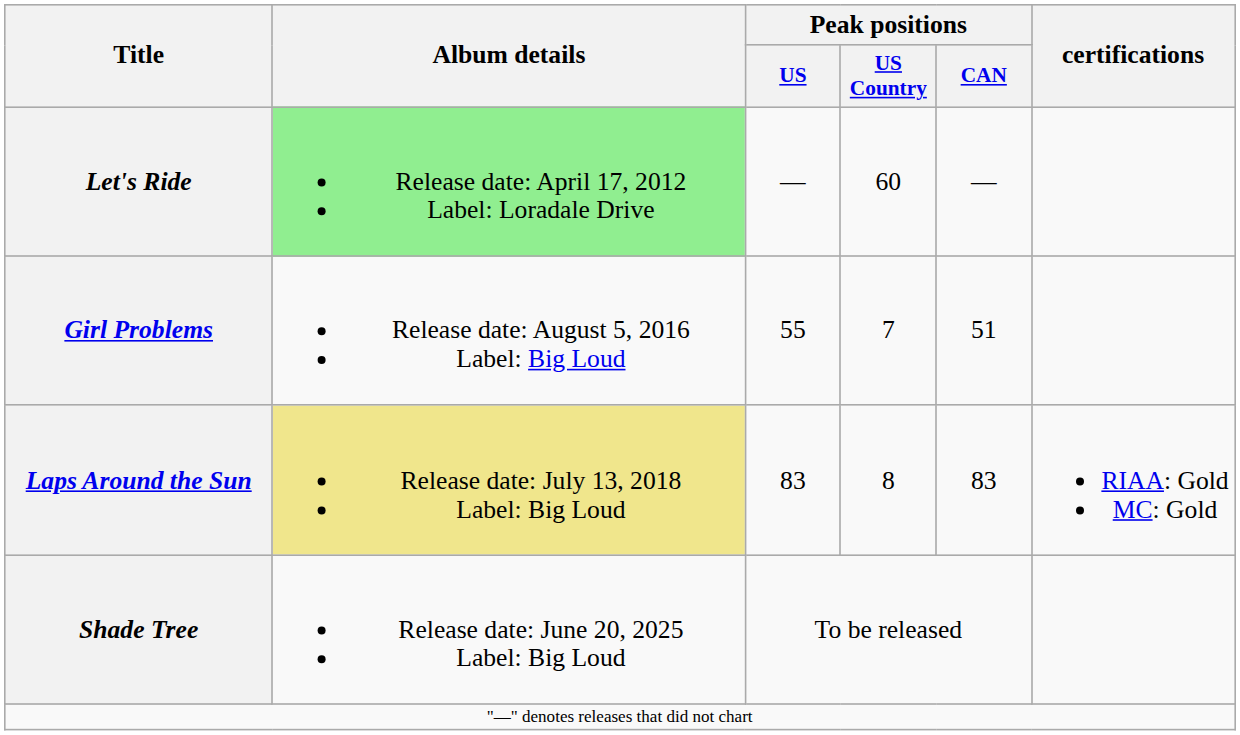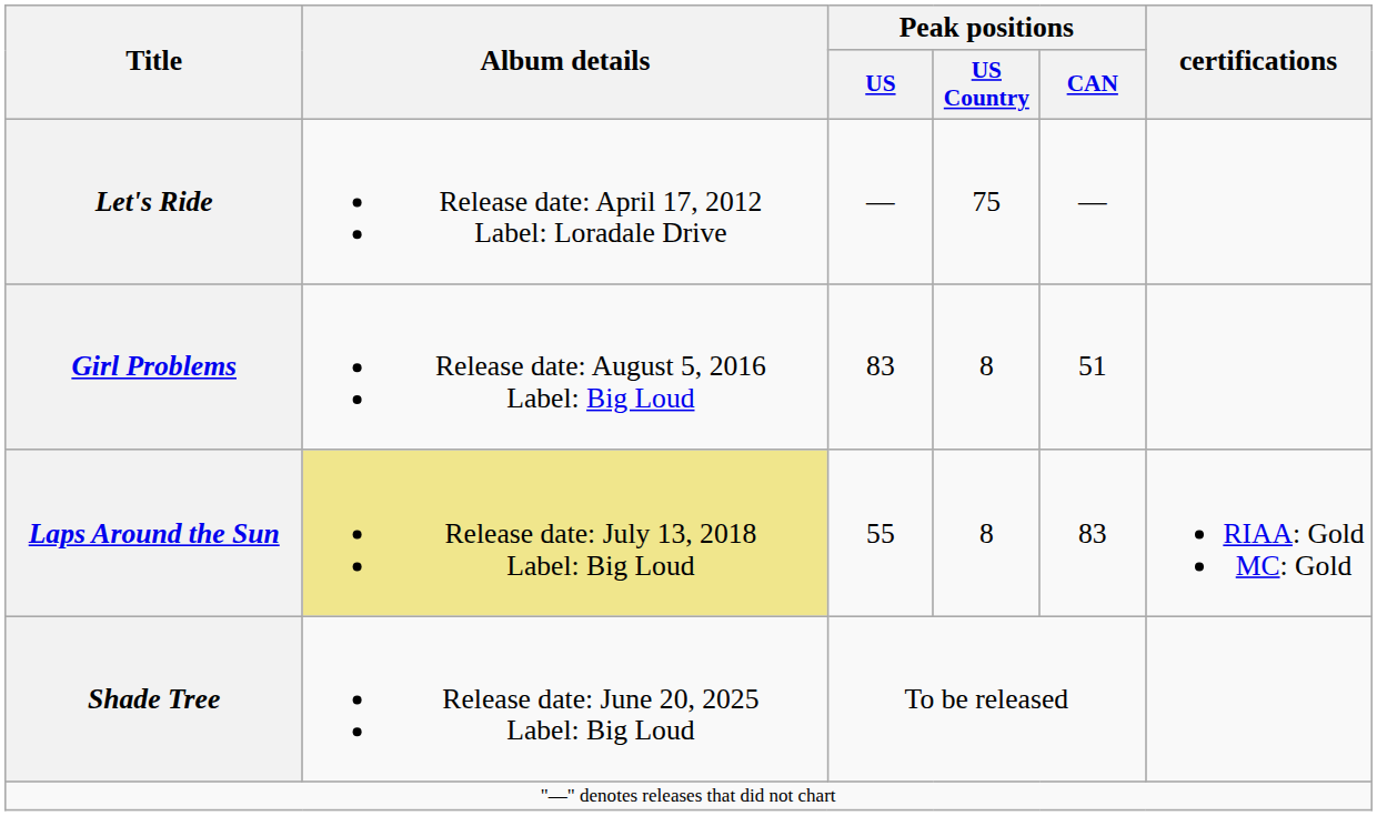Let's Ride | Album details: lightgreen background -> no background
Let's Ride | Peak positions / US Country: 60 -> 75
Girl Problems | Peak positions / US: 55 -> 83
Girl Problems | Peak positions / US Country: 7 -> 8
Laps Around the Sun | Peak positions / US: 83 -> 55
